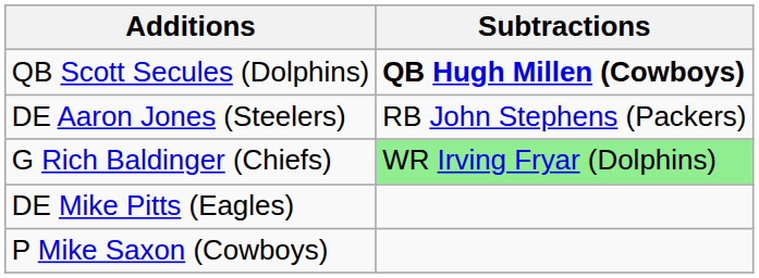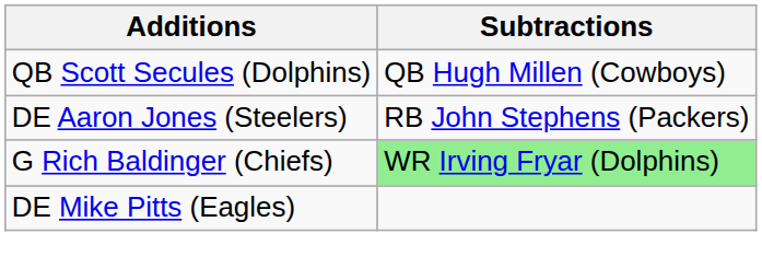QB Scott Secules (Dolphins) | Subtractions: bold -> normal
- row: P Mike Saxon (Cowboys)
